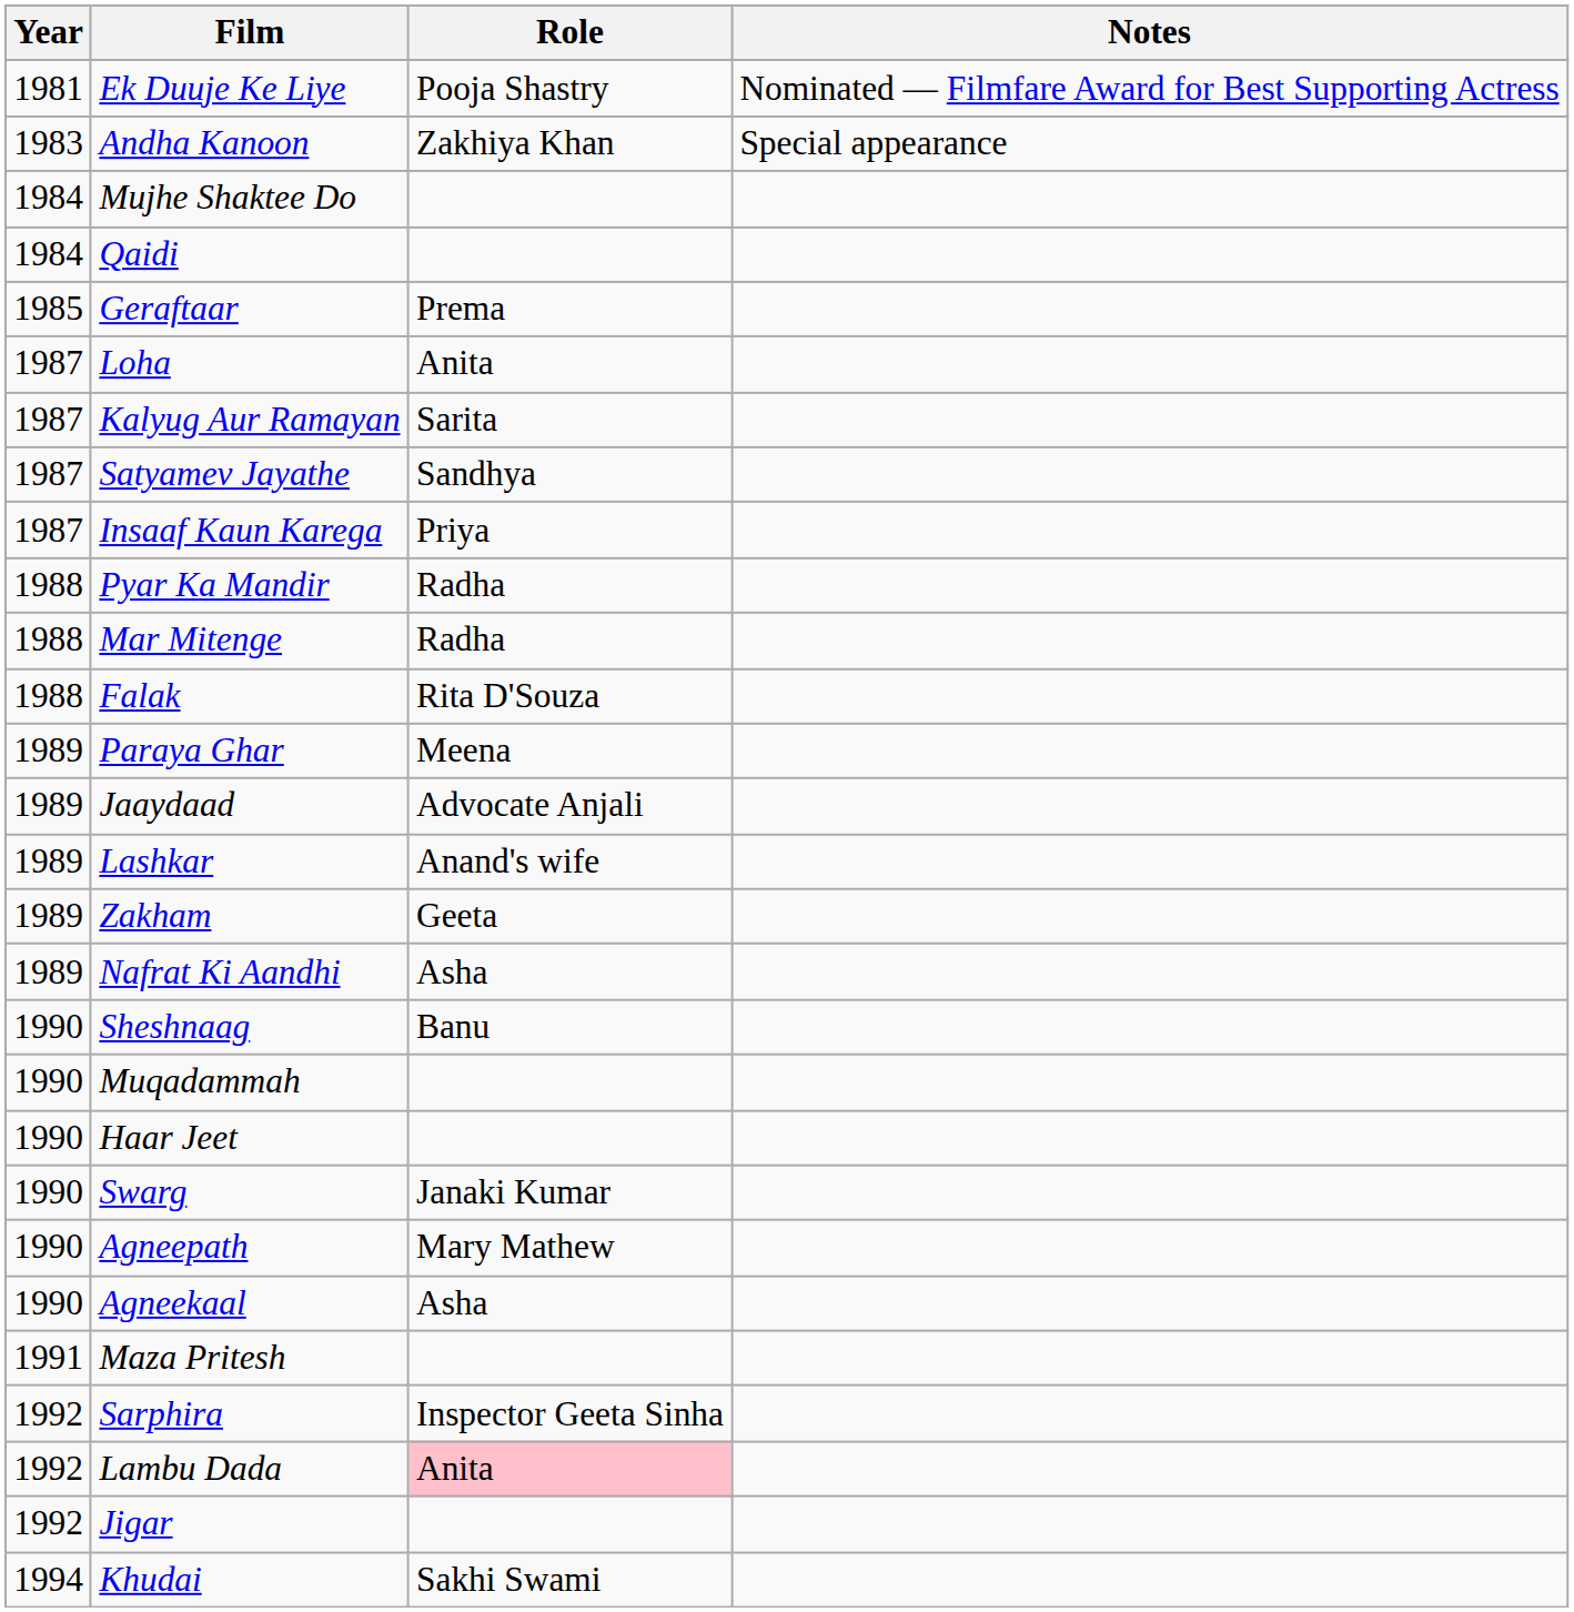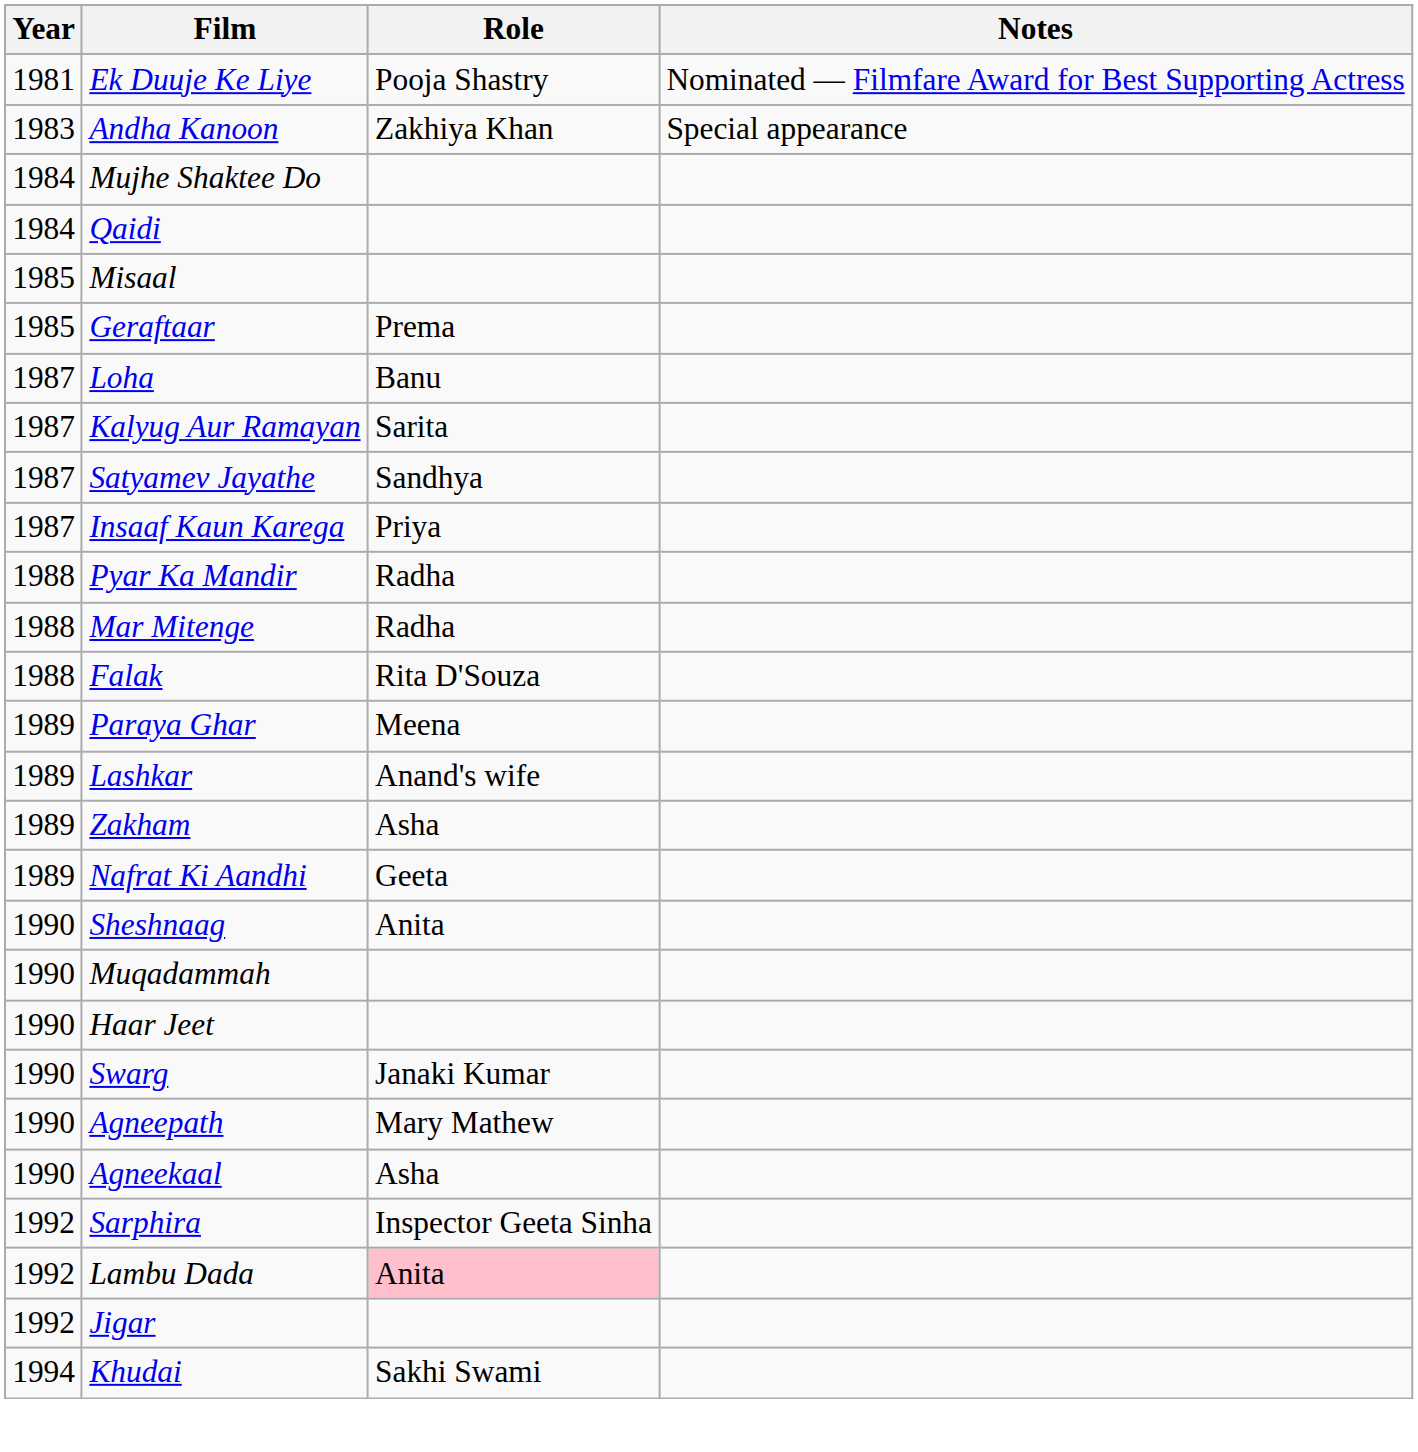+ row: 1985 | Misaal
Loha | Role: Anita -> Banu
- row: 1989 | Jaaydaad | Advocate Anjali
Zakham | Role: Geeta -> Asha
Nafrat Ki Aandhi | Role: Asha -> Geeta
Sheshnaag | Role: Banu -> Anita
- row: 1991 | Maza Pritesh
